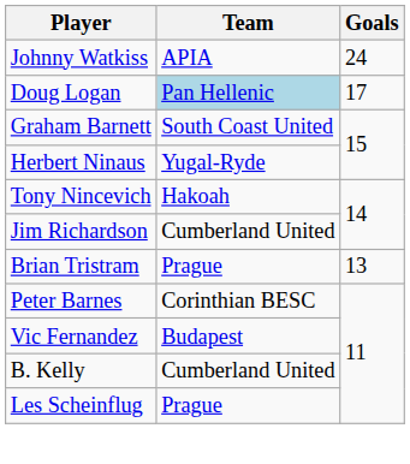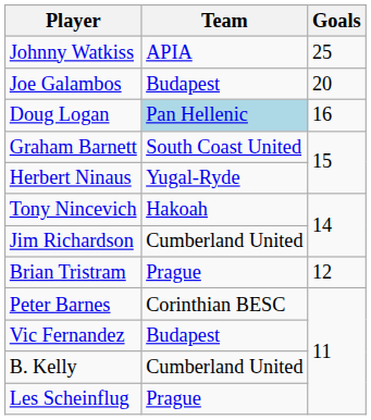Johnny Watkiss | Goals: 24 -> 25
+ row: Joe Galambos | Budapest | 20
Doug Logan | Goals: 17 -> 16
Brian Tristram | Goals: 13 -> 12
